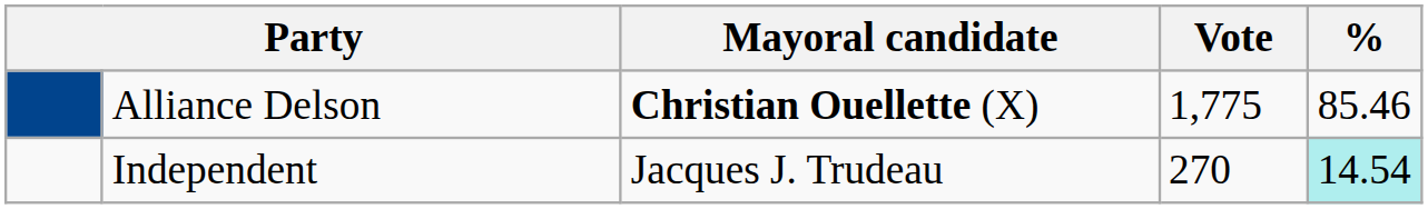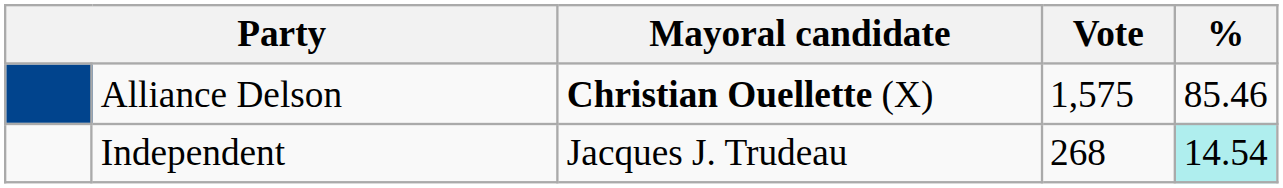Alliance Delson | Vote: 1,775 -> 1,575
Independent | Vote: 270 -> 268
